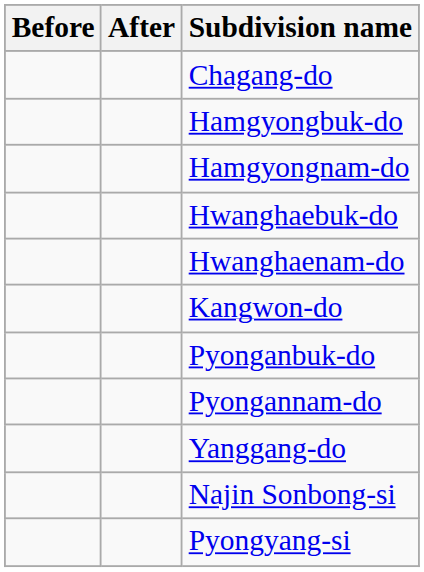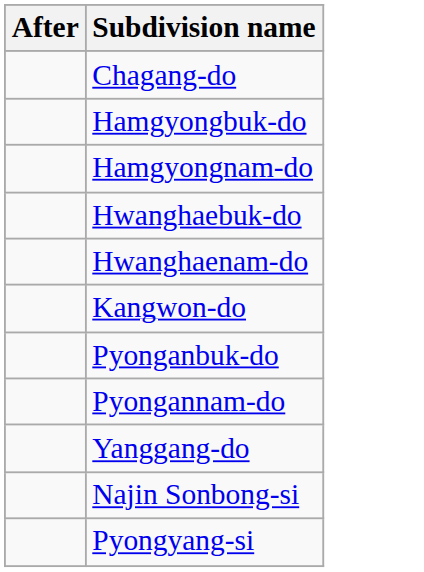- column: Before
